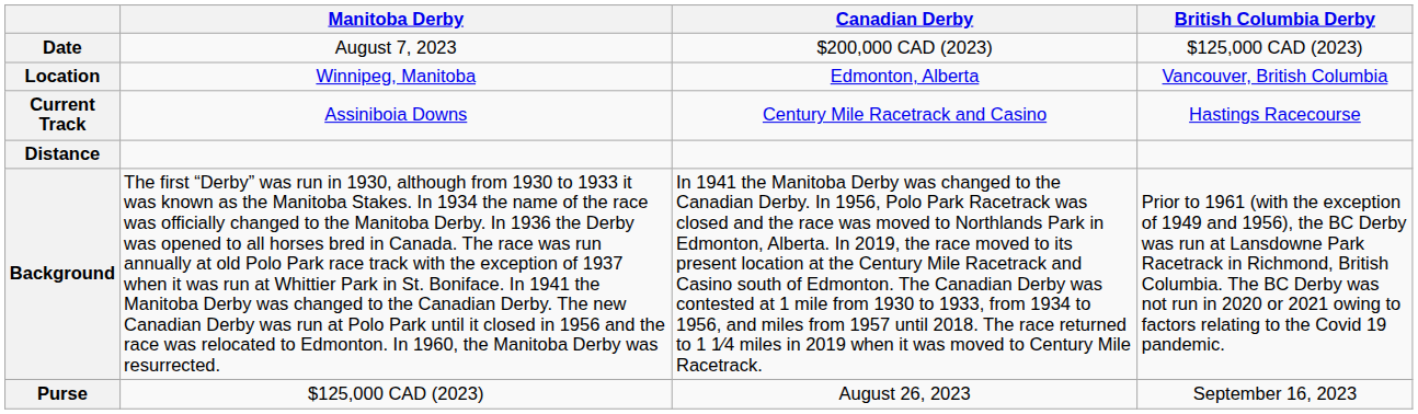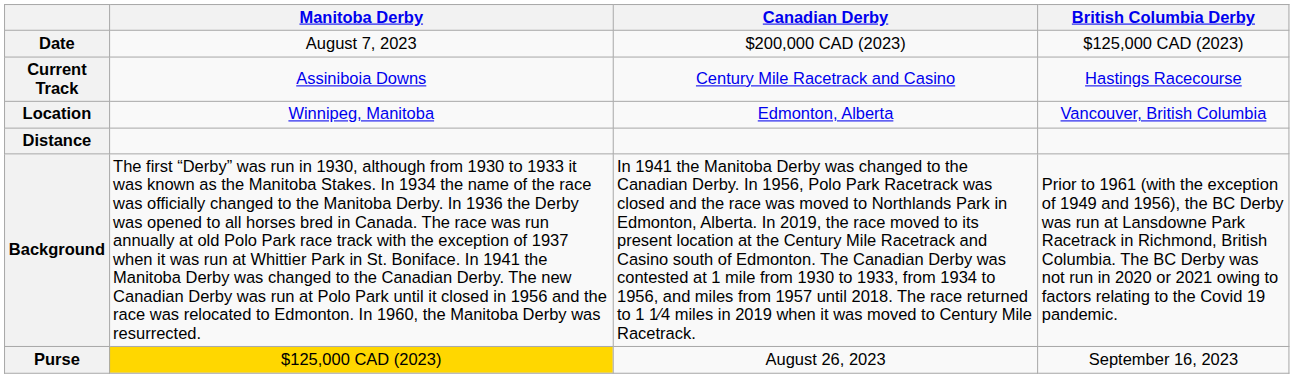rows swapped: Current Track <-> Location
Purse | Manitoba Derby: no background -> gold background
